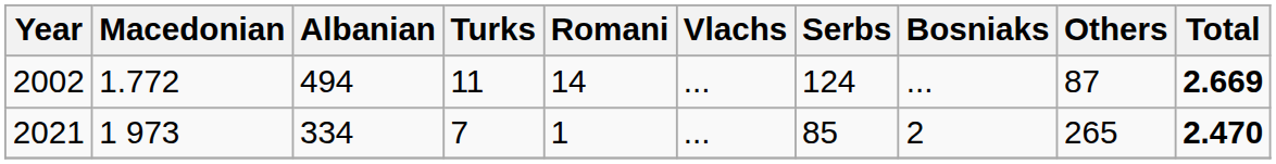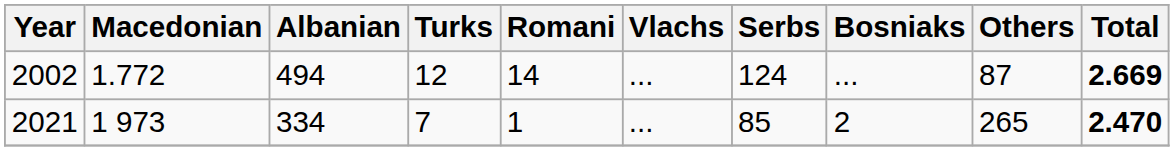2002 | Turks: 11 -> 12
